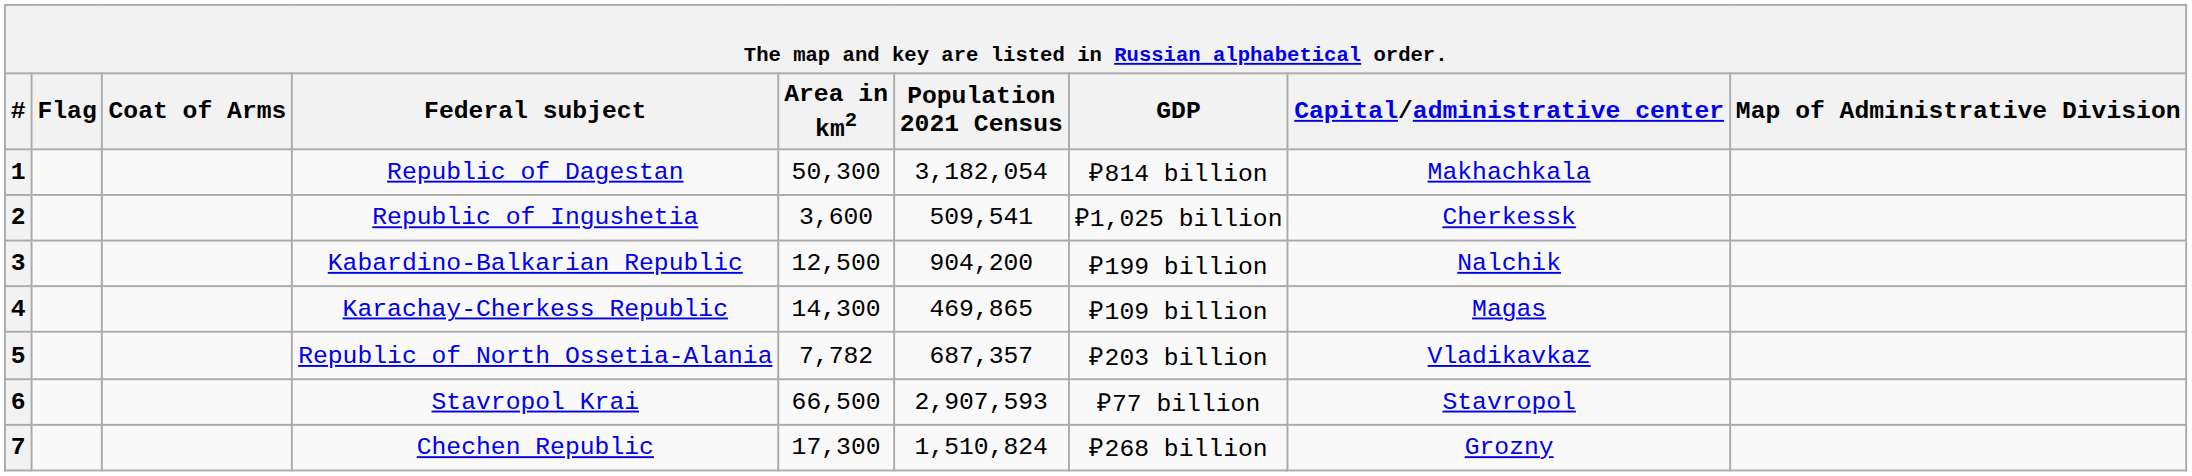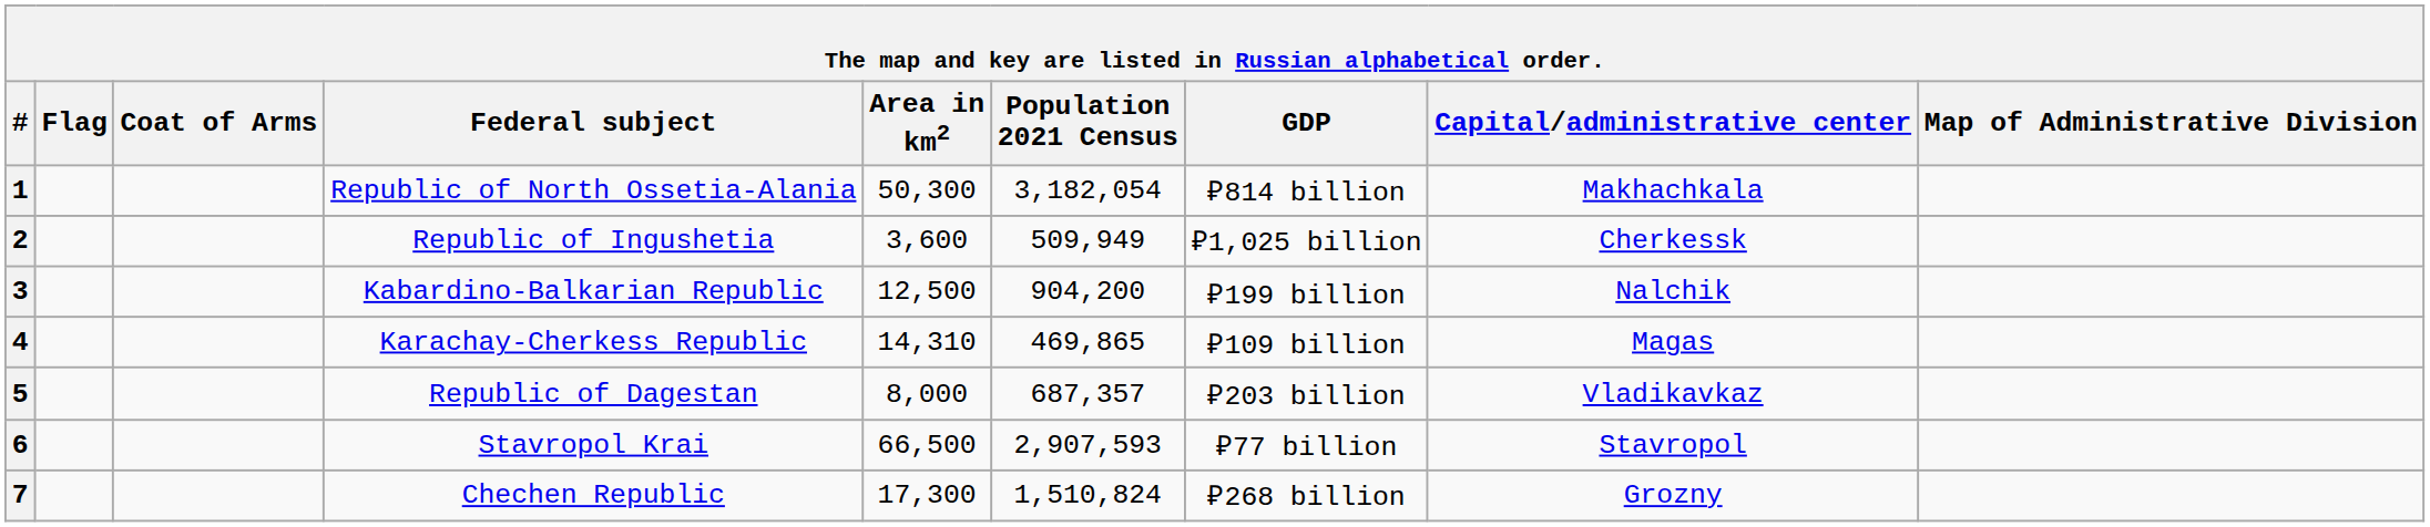1 | Federal subject: Republic of Dagestan -> Republic of North Ossetia-Alania
2 | Population 2021 Census: 509,541 -> 509,949
4 | Area in km2: 14,300 -> 14,310
5 | Federal subject: Republic of North Ossetia-Alania -> Republic of Dagestan
5 | Area in km2: 7,782 -> 8,000
